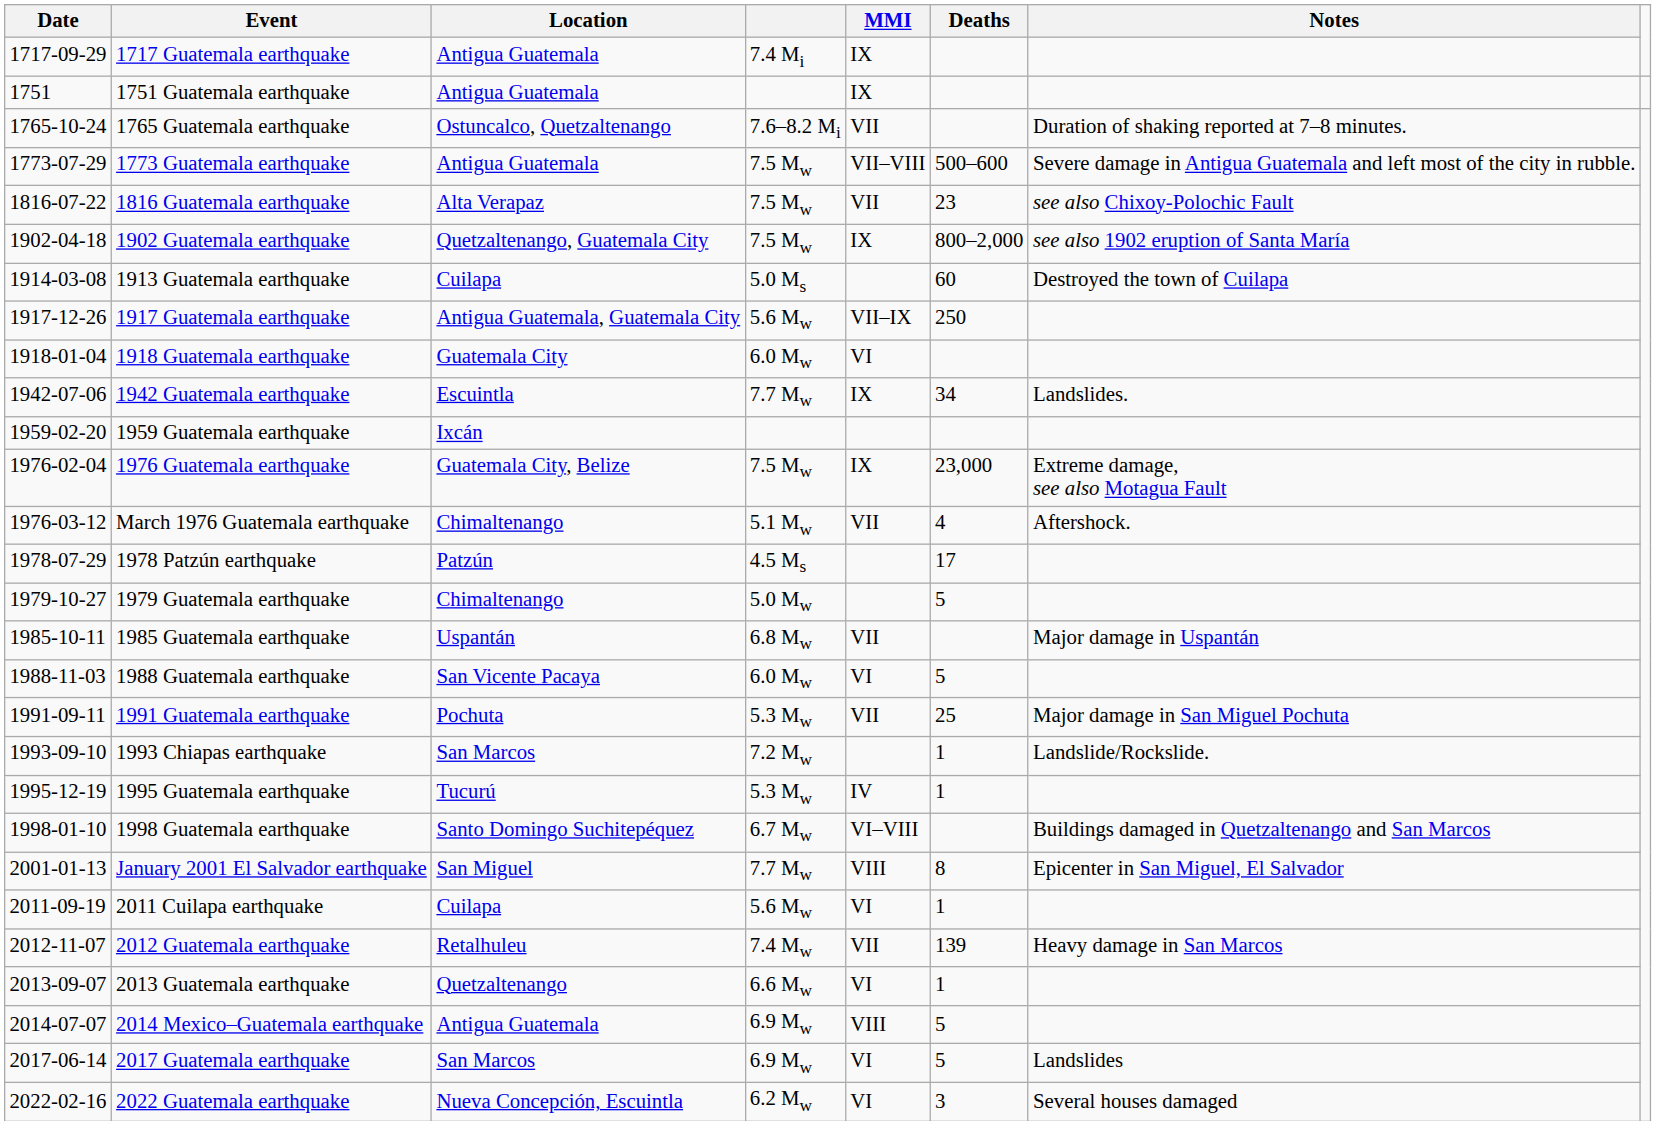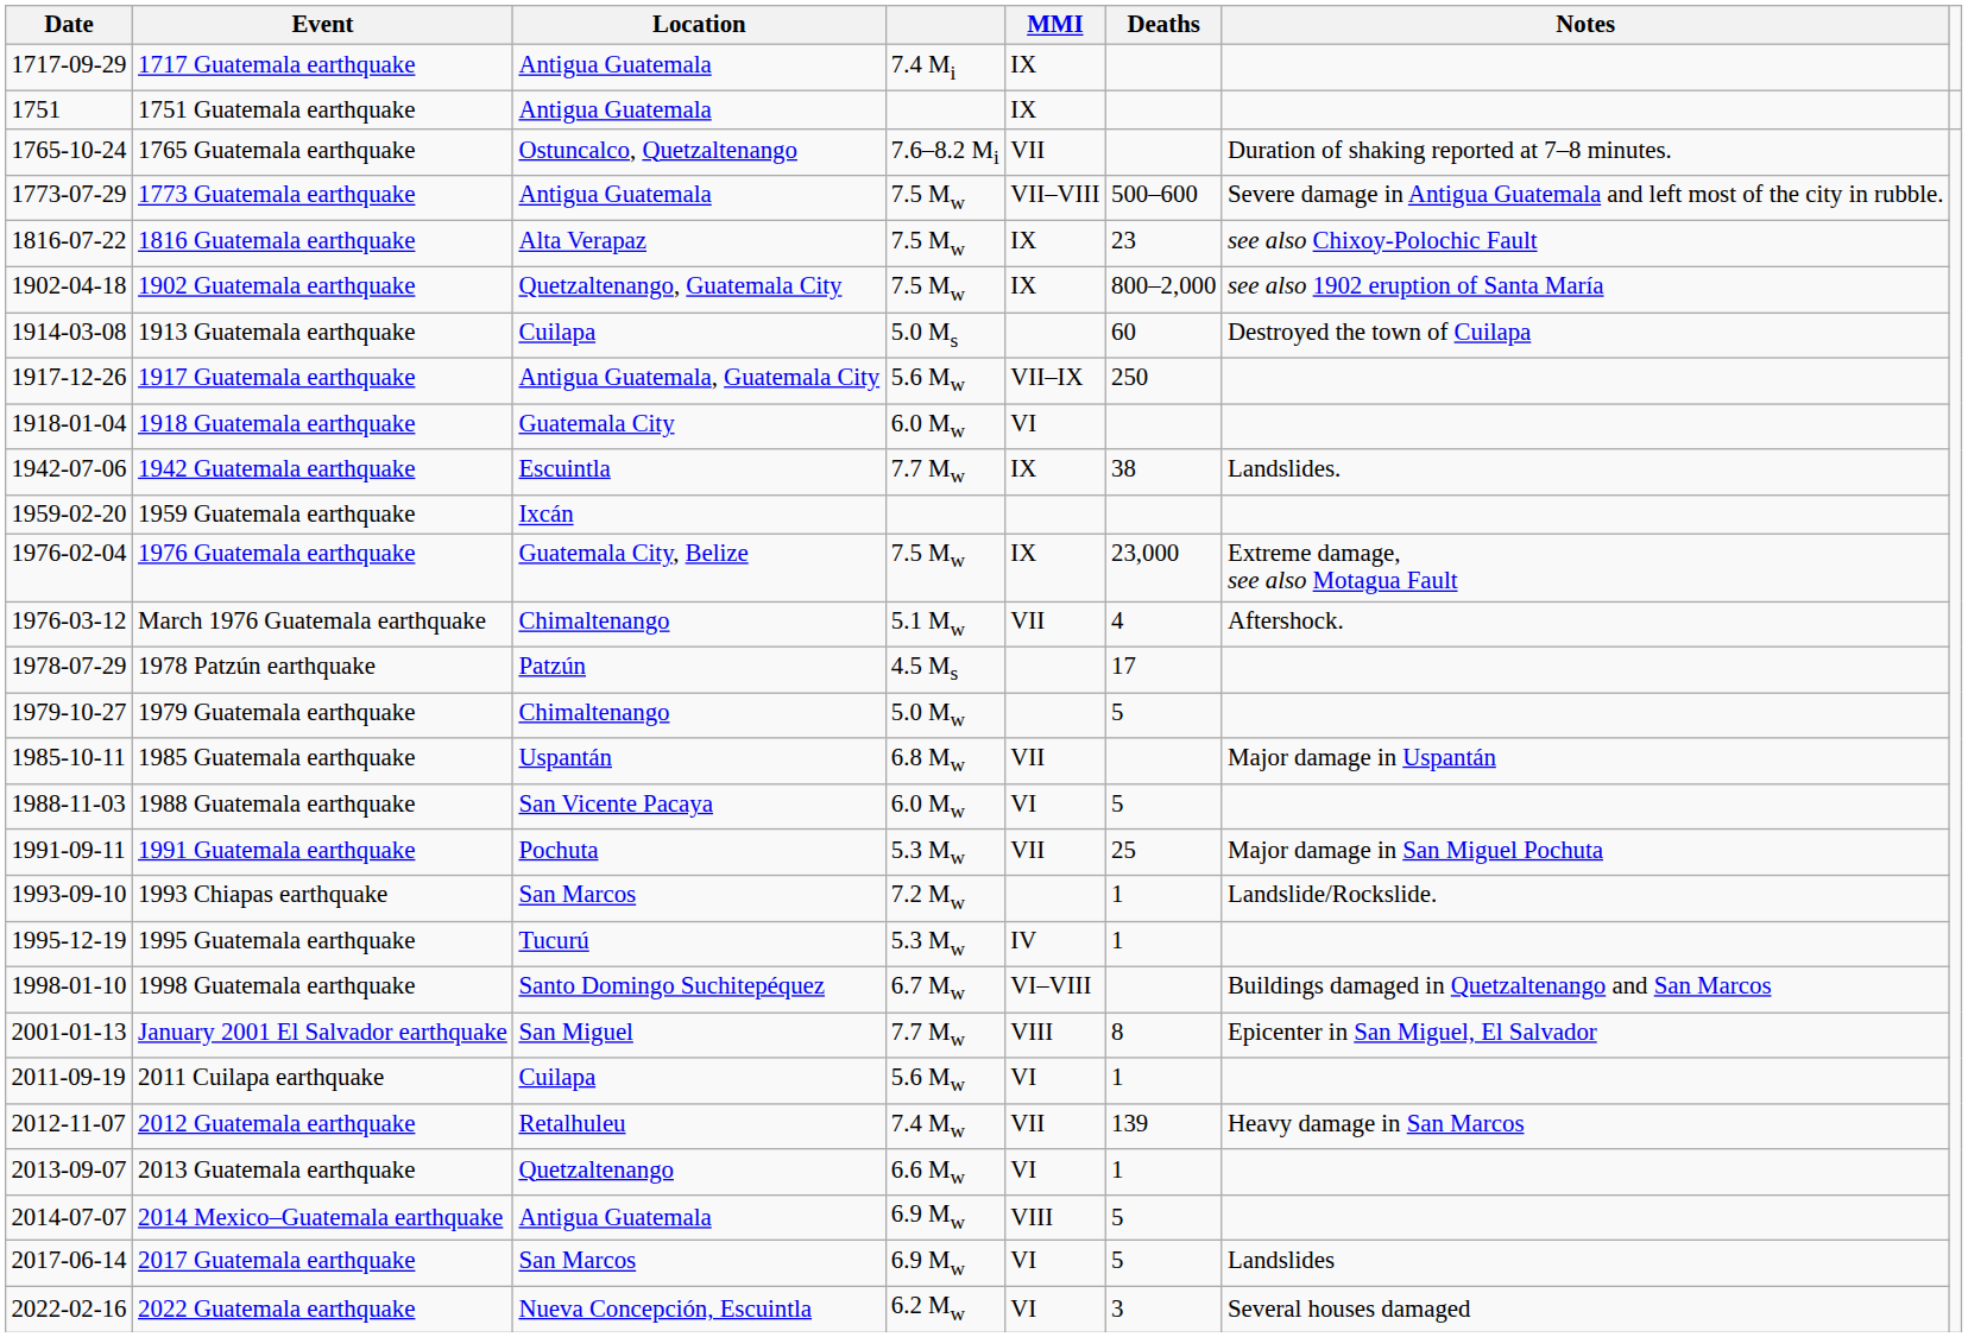1816 Guatemala earthquake | MMI: VII -> IX
1942 Guatemala earthquake | Deaths: 34 -> 38
